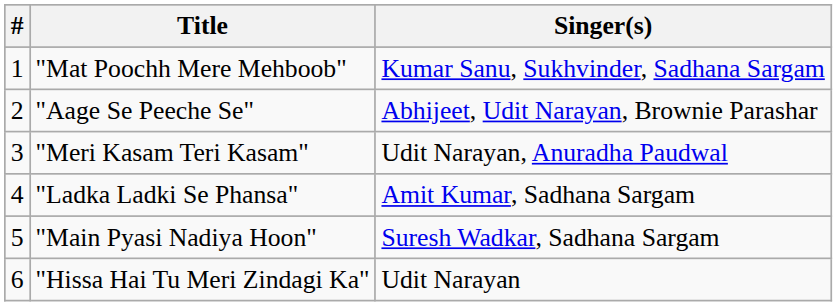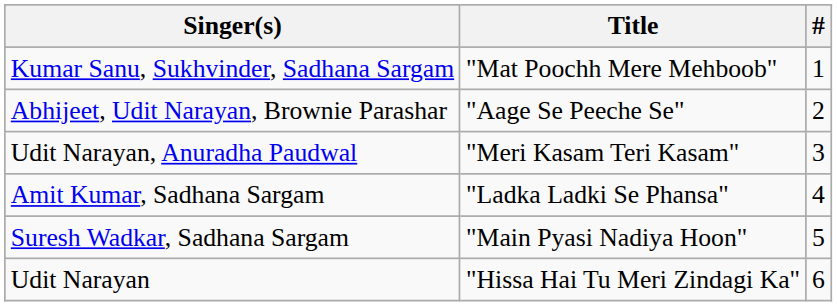columns swapped: # <-> Singer(s)
